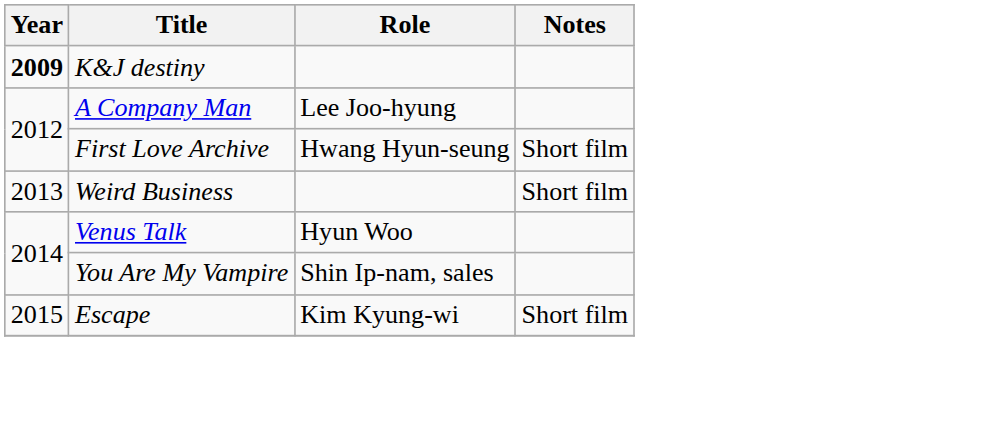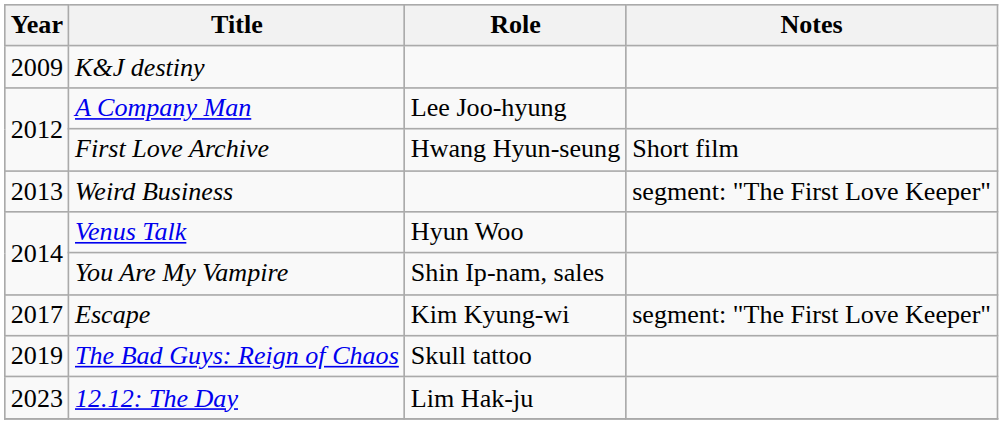K&J destiny | Year: bold -> normal
Weird Business | Notes: Short film -> segment: "The First Love Keeper"
Escape | Year: 2015 -> 2017
Escape | Notes: Short film -> segment: "The First Love Keeper"
+ row: 2019 | The Bad Guys: Reign of Chaos | Skull tattoo
+ row: 2023 | 12.12: The Day | Lim Hak-ju
